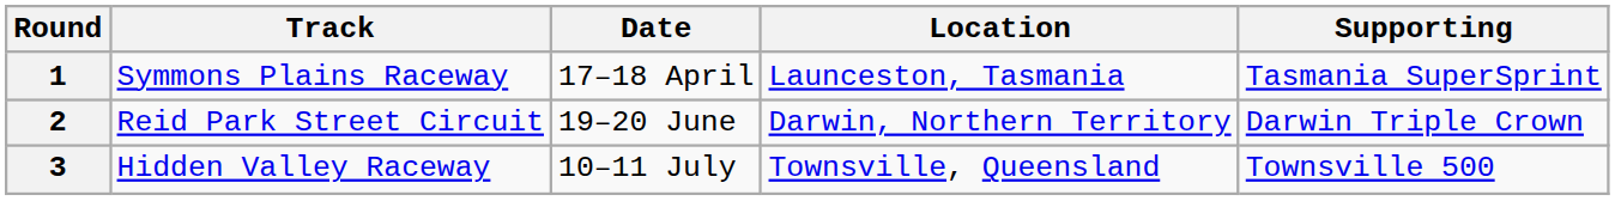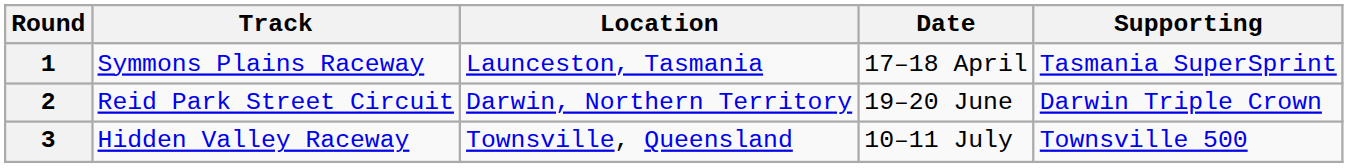columns swapped: Location <-> Date
